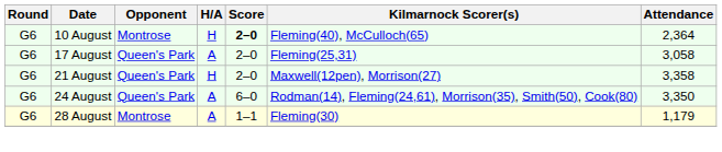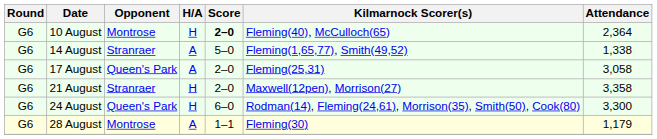+ row: G6 | 14 August | Stranraer | A | 5–0 | Fleming(1,65,77), Smith(49,52) | 1,338
21 August | Opponent: Queen's Park -> Stranraer
24 August | H/A: A -> H
24 August | Attendance: 3,350 -> 3,300
